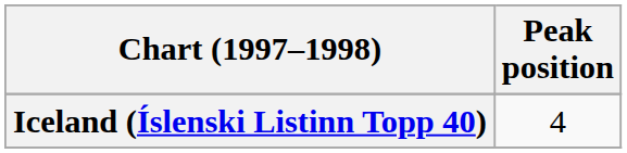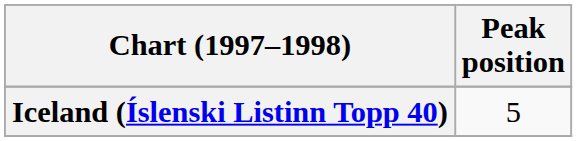Iceland (Íslenski Listinn Topp 40) | Peak position: 4 -> 5
